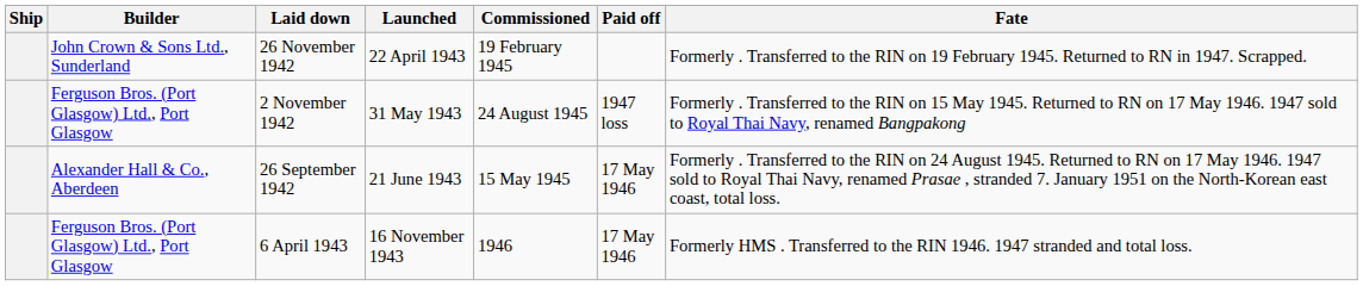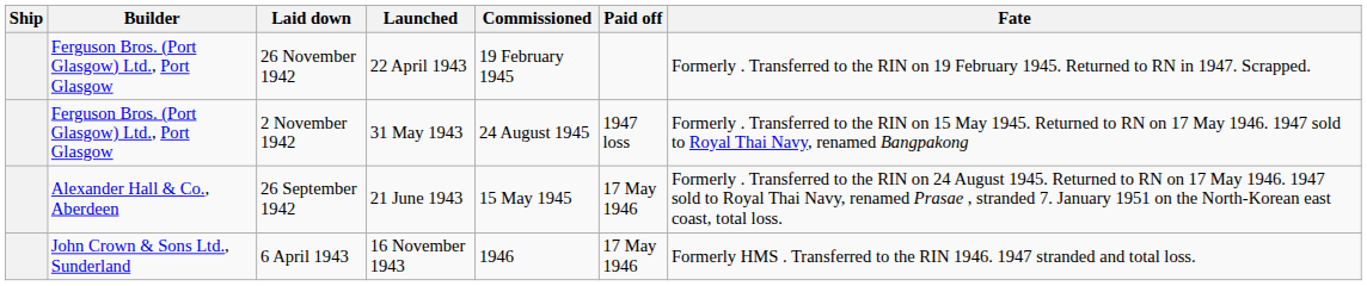26 November 1942 | Builder: John Crown & Sons Ltd., Sunderland -> Ferguson Bros. (Port Glasgow) Ltd., Port Glasgow
6 April 1943 | Builder: Ferguson Bros. (Port Glasgow) Ltd., Port Glasgow -> John Crown & Sons Ltd., Sunderland
